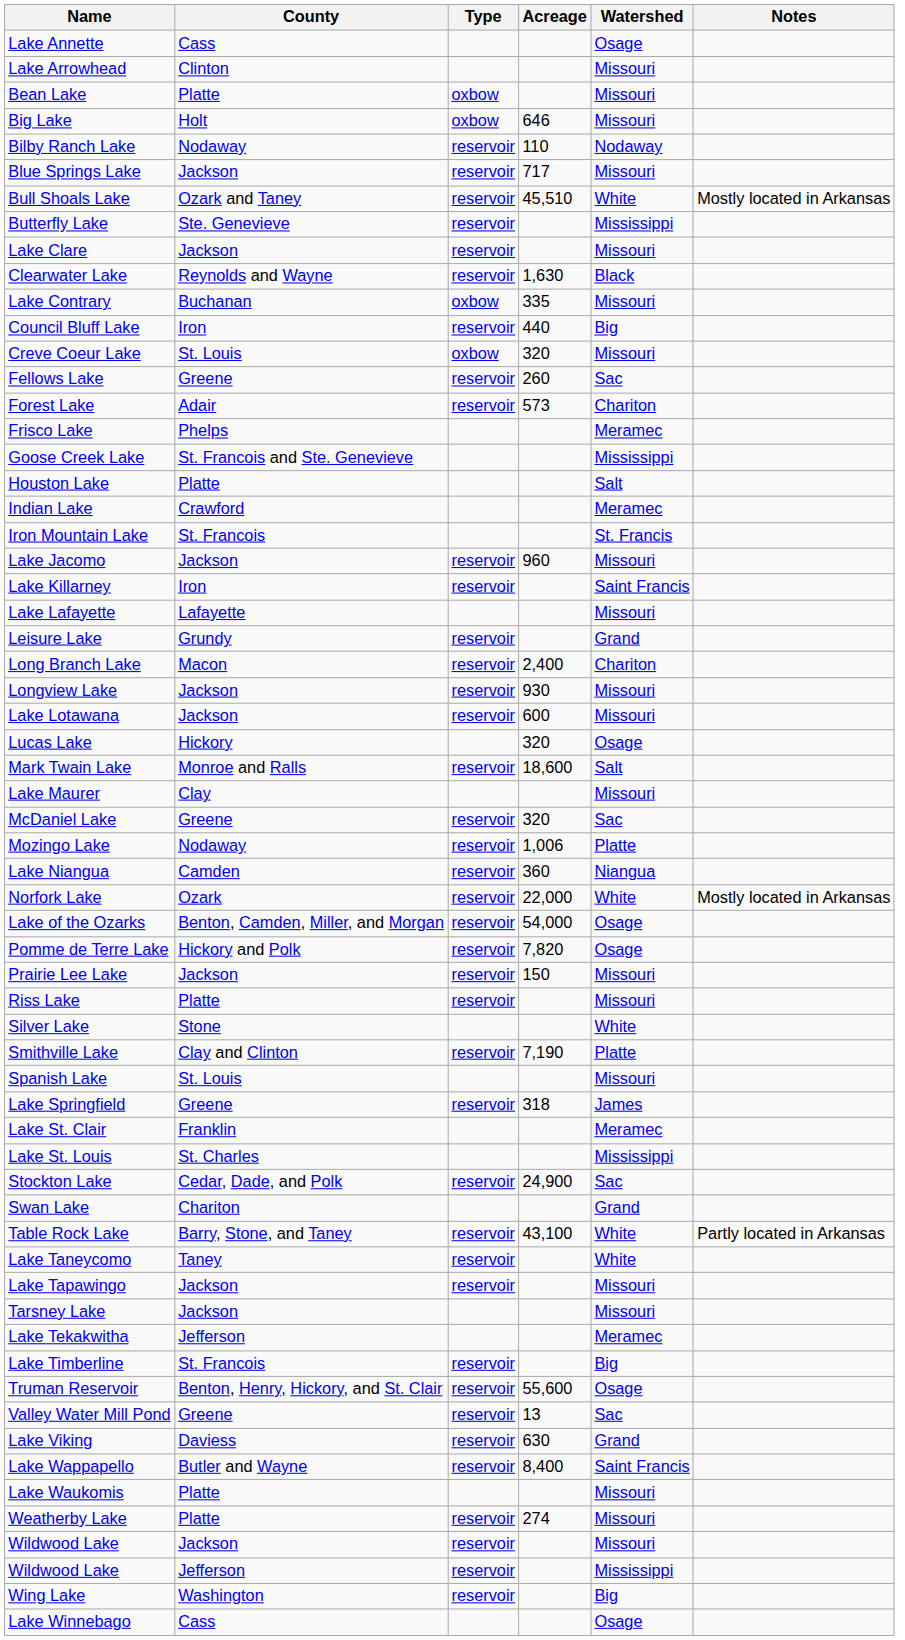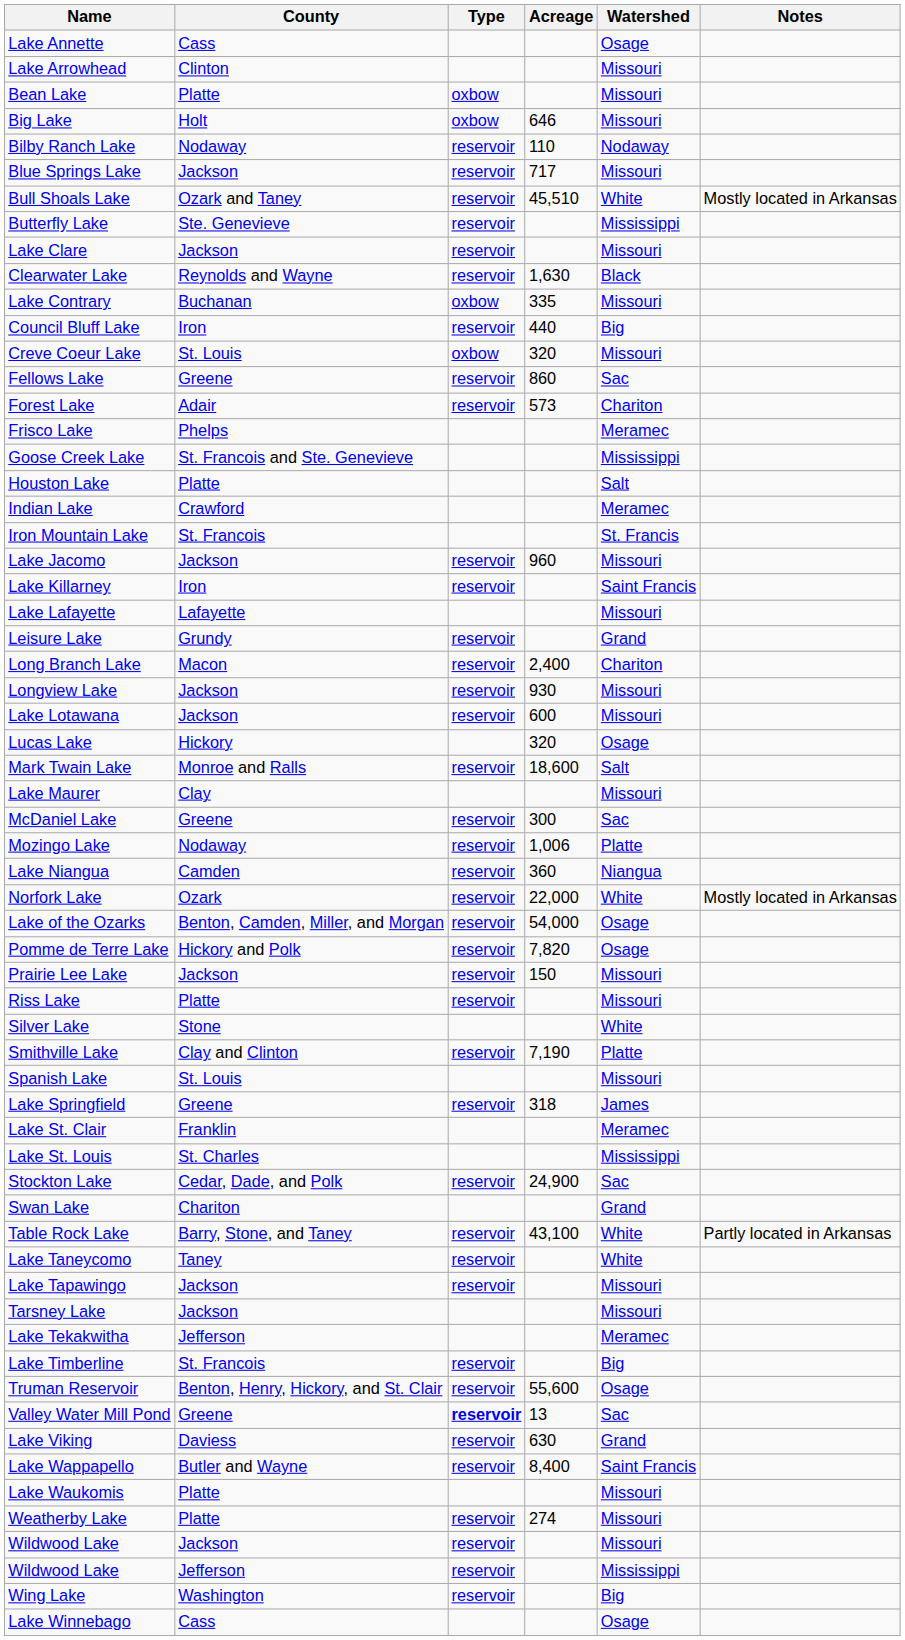Fellows Lake | Acreage: 260 -> 860
McDaniel Lake | Acreage: 320 -> 300
Valley Water Mill Pond | Type: normal -> bold
